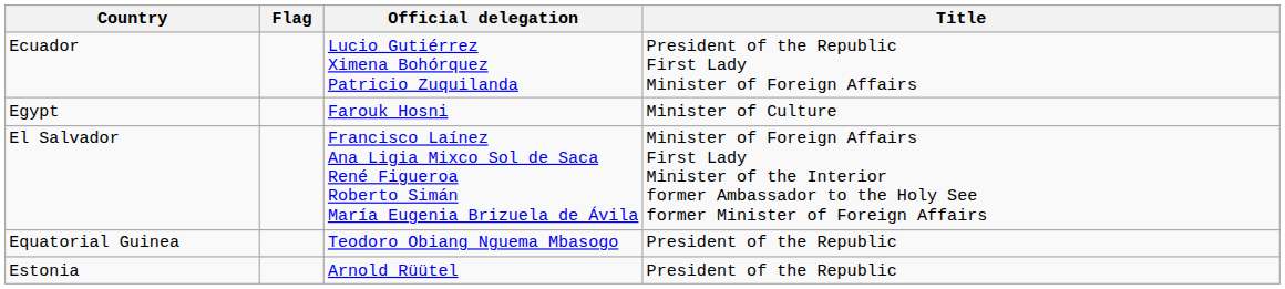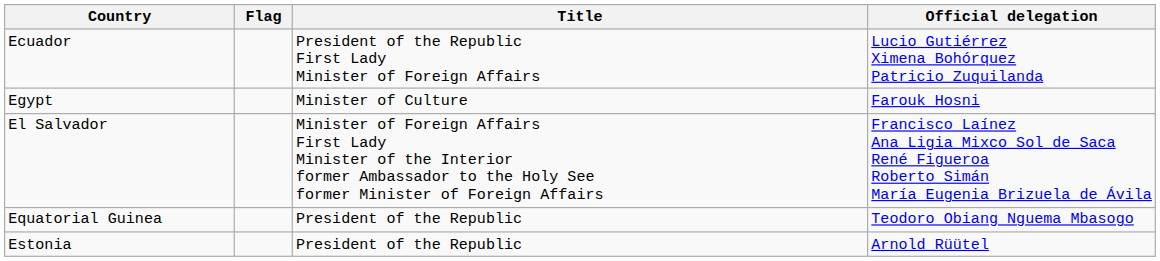columns swapped: Official delegation <-> Title
